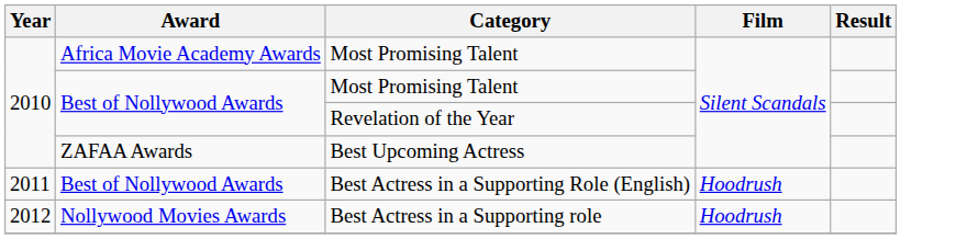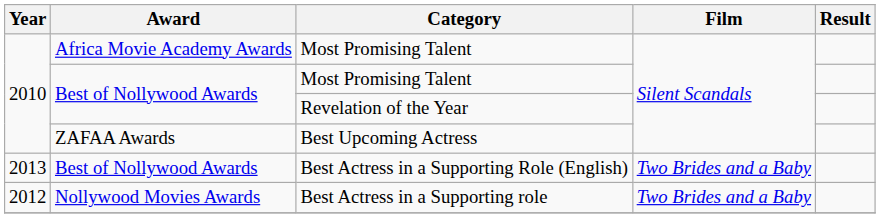Best Actress in a Supporting Role (English) | Year: 2011 -> 2013
Best Actress in a Supporting Role (English) | Film: Hoodrush -> Two Brides and a Baby
Best Actress in a Supporting role | Film: Hoodrush -> Two Brides and a Baby
